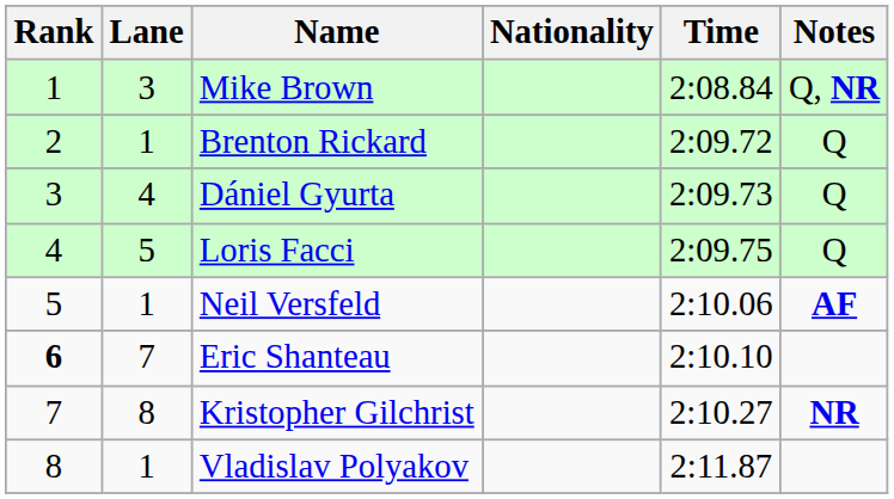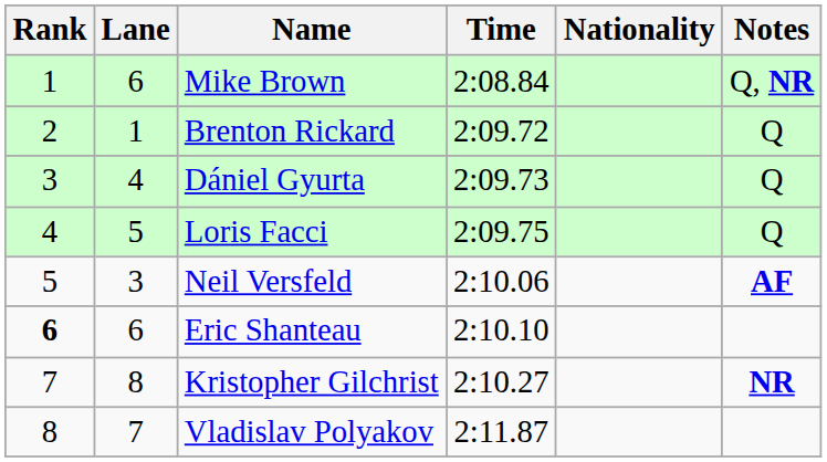columns swapped: Nationality <-> Time
Mike Brown | Lane: 3 -> 6
Neil Versfeld | Lane: 1 -> 3
Eric Shanteau | Lane: 7 -> 6
Vladislav Polyakov | Lane: 1 -> 7
